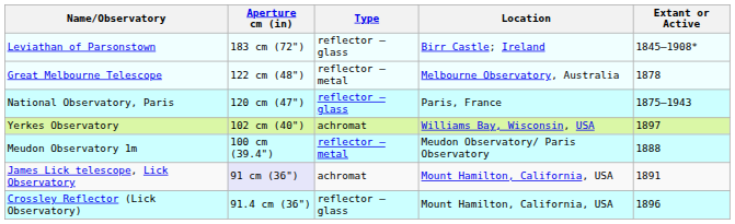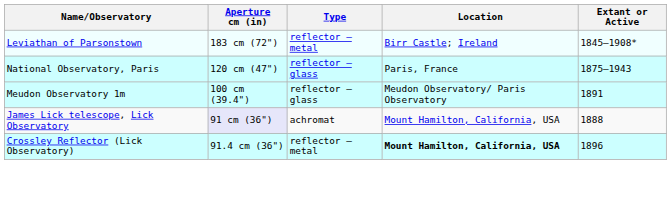Leviathan of Parsonstown | Type: reflector – glass -> reflector – metal
- row: Great Melbourne Telescope | 122 cm (48") | reflector – metal | Melbourne Observatory, Australia | 1878
- row: Yerkes Observatory | 102 cm (40") | achromat | Williams Bay, Wisconsin, USA | 1897
Meudon Observatory 1m | Type: reflector – metal -> reflector – glass
Meudon Observatory 1m | Extant or Active: 1888 -> 1891
James Lick telescope, Lick Observatory | Extant or Active: 1891 -> 1888
Crossley Reflector (Lick Observatory) | Type: reflector – glass -> reflector – metal
Crossley Reflector (Lick Observatory) | Location: normal -> bold
